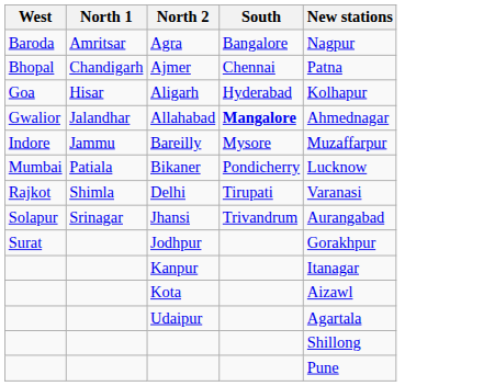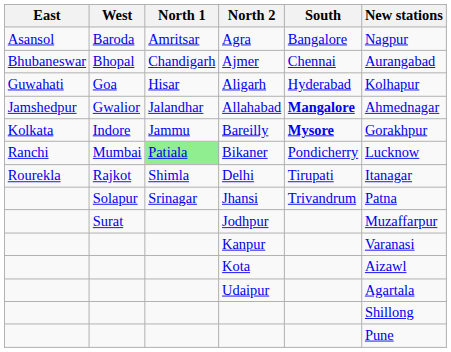+ column: East | Asansol | Bhubaneswar | Guwahati | Jamshedpur | Kolkata | Ranchi | Rourekla
Ajmer | New stations: Patna -> Aurangabad
Bareilly | South: normal -> bold
Bareilly | New stations: Muzaffarpur -> Gorakhpur
Bikaner | North 1: no background -> lightgreen background
Delhi | New stations: Varanasi -> Itanagar
Jhansi | New stations: Aurangabad -> Patna
Jodhpur | New stations: Gorakhpur -> Muzaffarpur
Kanpur | New stations: Itanagar -> Varanasi
